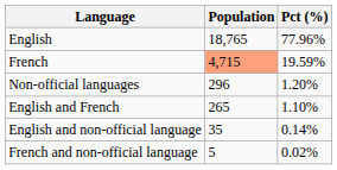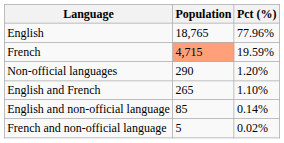Non-official languages | Population: 296 -> 290
English and non-official language | Population: 35 -> 85
